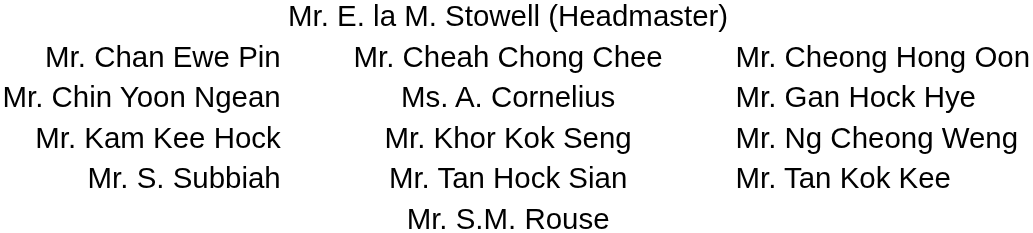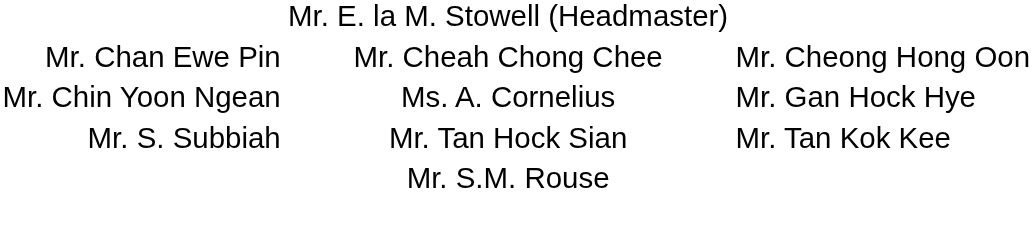- row: Mr. Kam Kee Hock | Mr. Khor Kok Seng | Mr. Ng Cheong Weng
